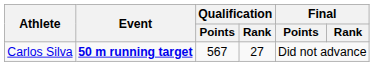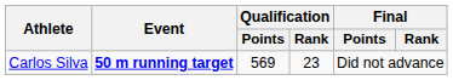Carlos Silva | Qualification / Points: 567 -> 569
Carlos Silva | Qualification / Rank: 27 -> 23
